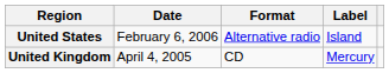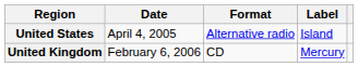United States | Date: February 6, 2006 -> April 4, 2005
United Kingdom | Date: April 4, 2005 -> February 6, 2006
